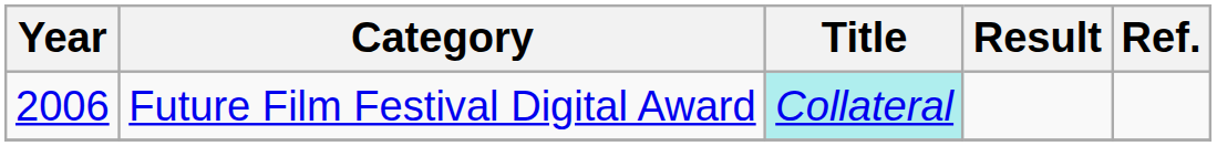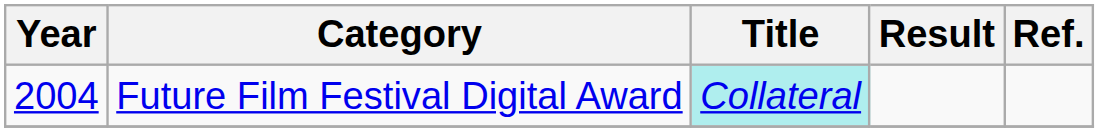Future Film Festival Digital Award | Year: 2006 -> 2004
